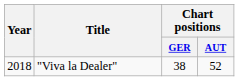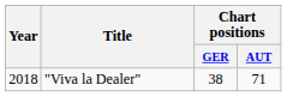"Viva la Dealer" | Chart positions / AUT: 52 -> 71
